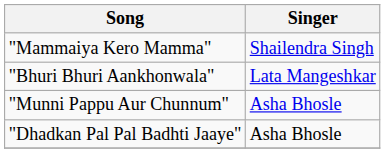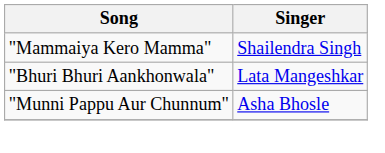- row: "Dhadkan Pal Pal Badhti Jaaye" | Asha Bhosle
